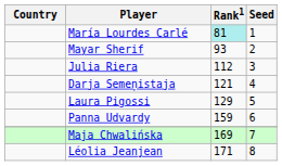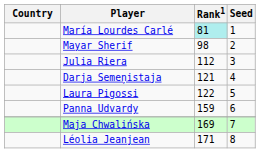Mayar Sherif | Rank1: 93 -> 98
Laura Pigossi | Rank1: 129 -> 122
